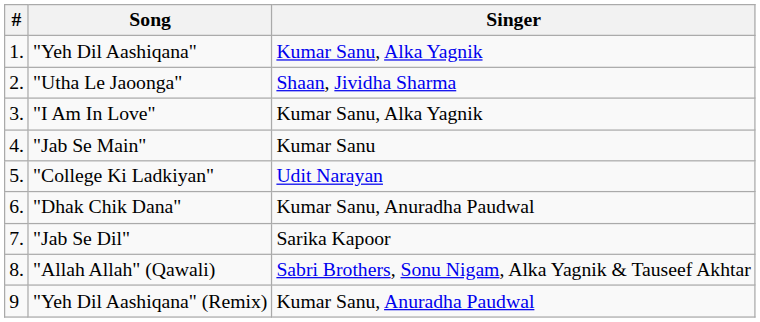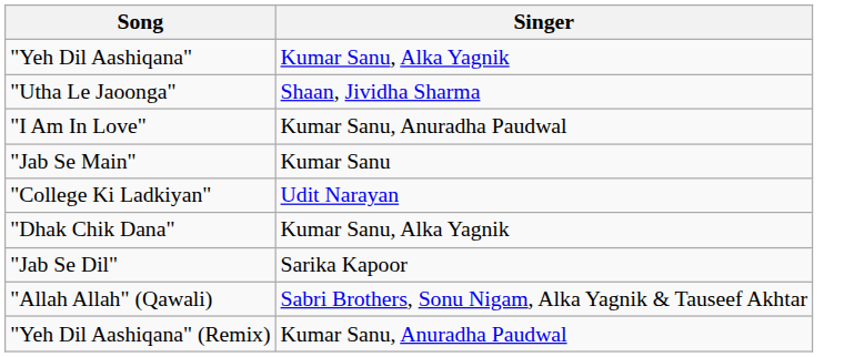- column: # | 1. | 2. | 3. | 4. | 5. | 6. | 7. | 8. | 9
"I Am In Love" | Singer: Kumar Sanu, Alka Yagnik -> Kumar Sanu, Anuradha Paudwal
"Dhak Chik Dana" | Singer: Kumar Sanu, Anuradha Paudwal -> Kumar Sanu, Alka Yagnik
